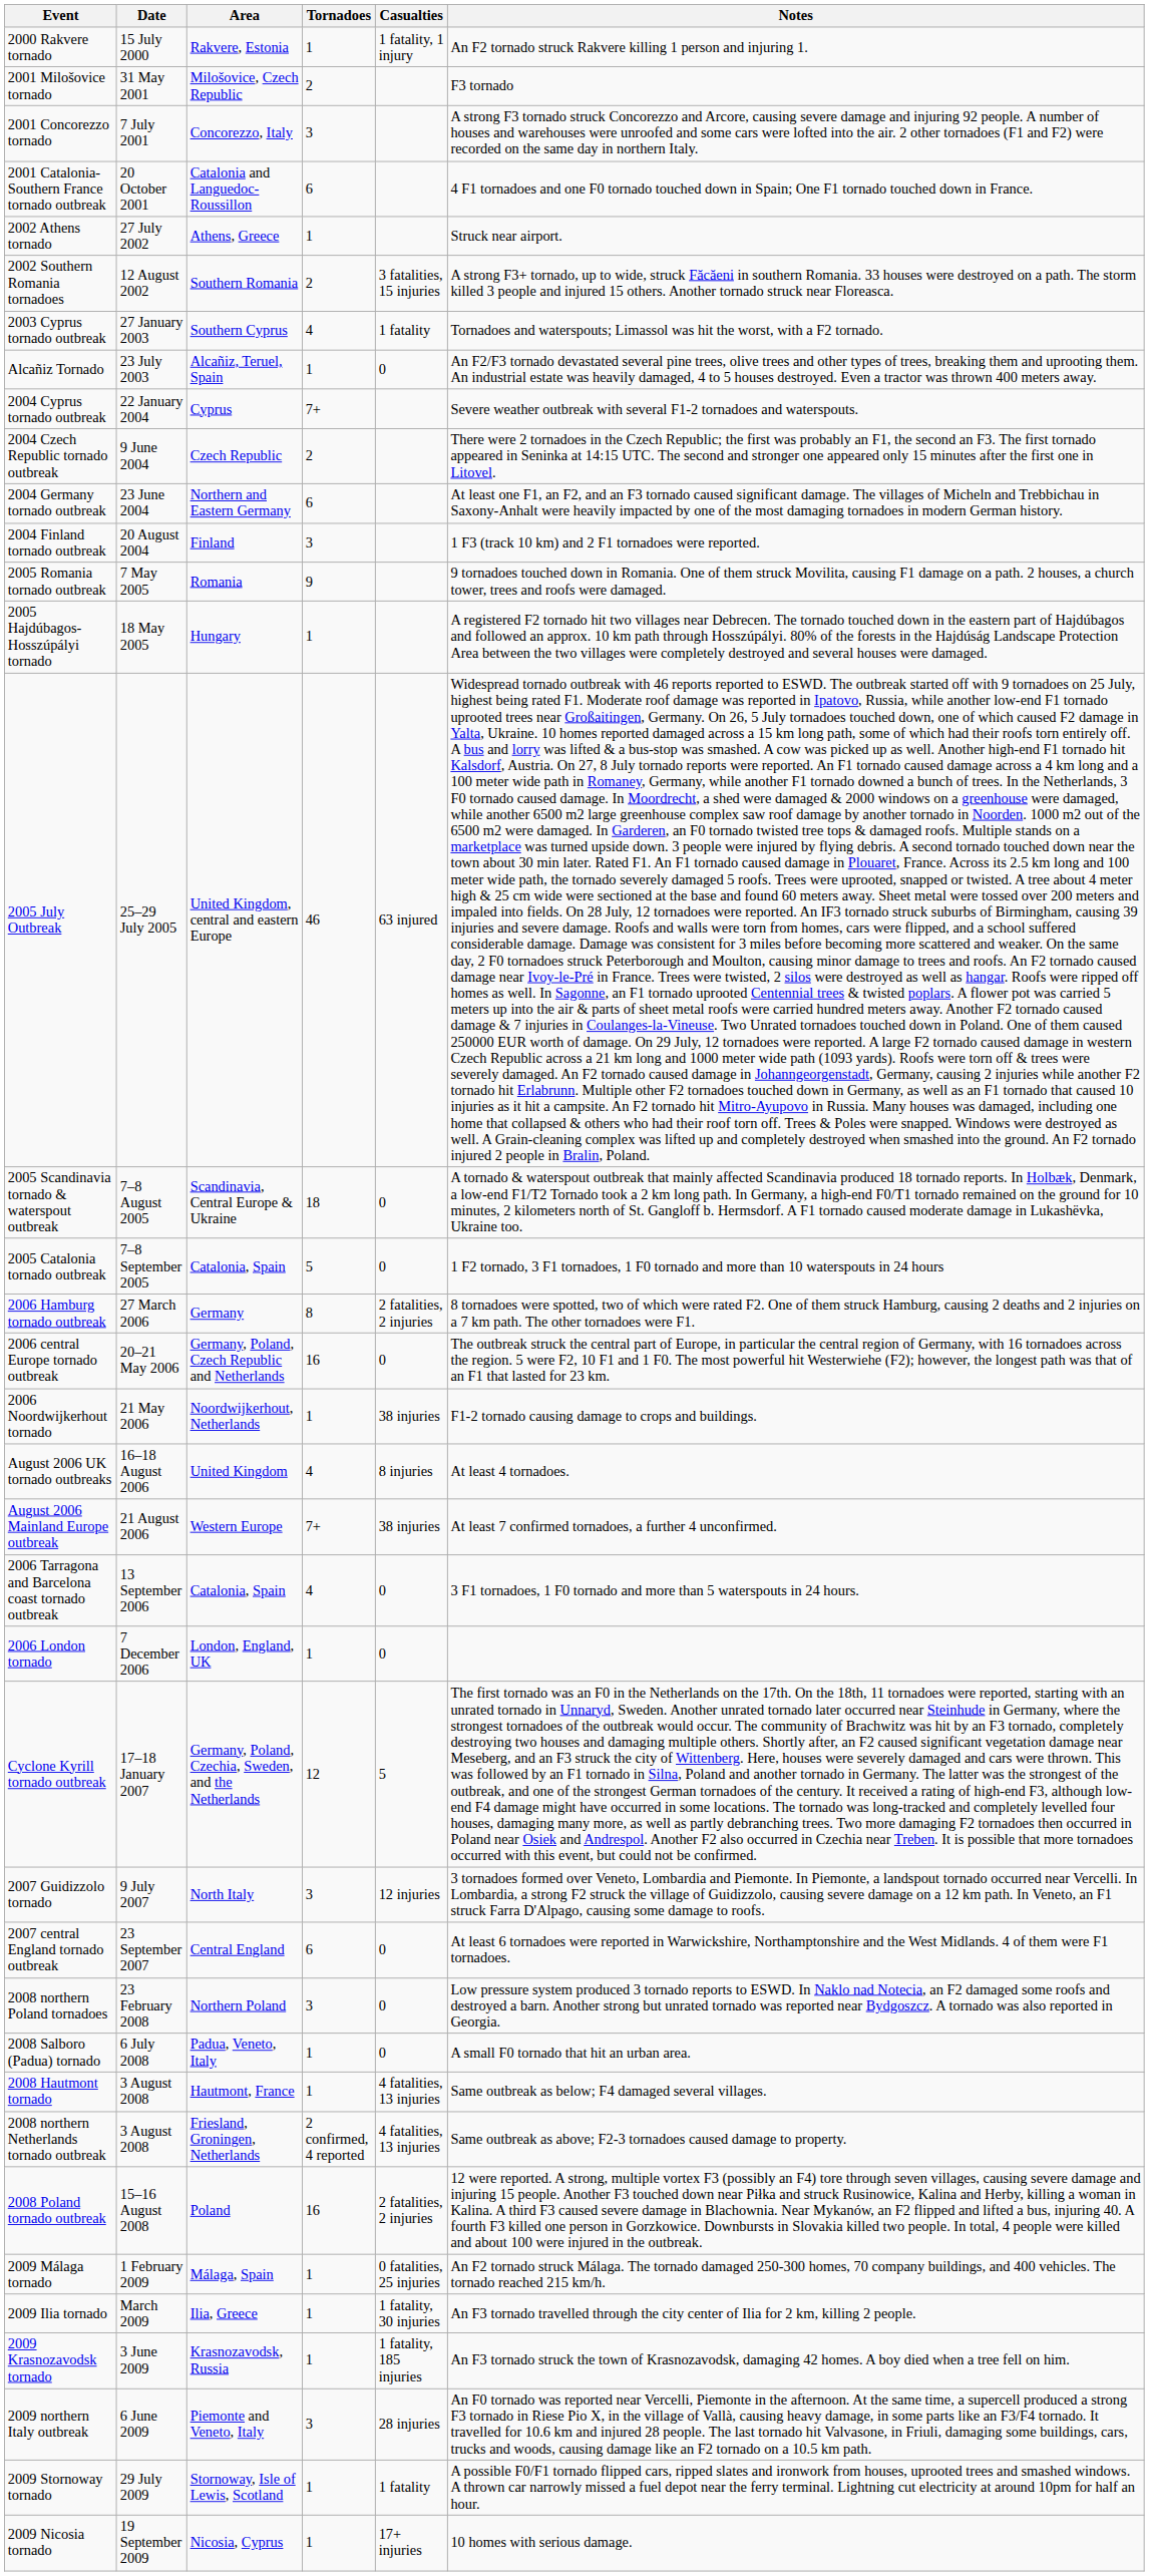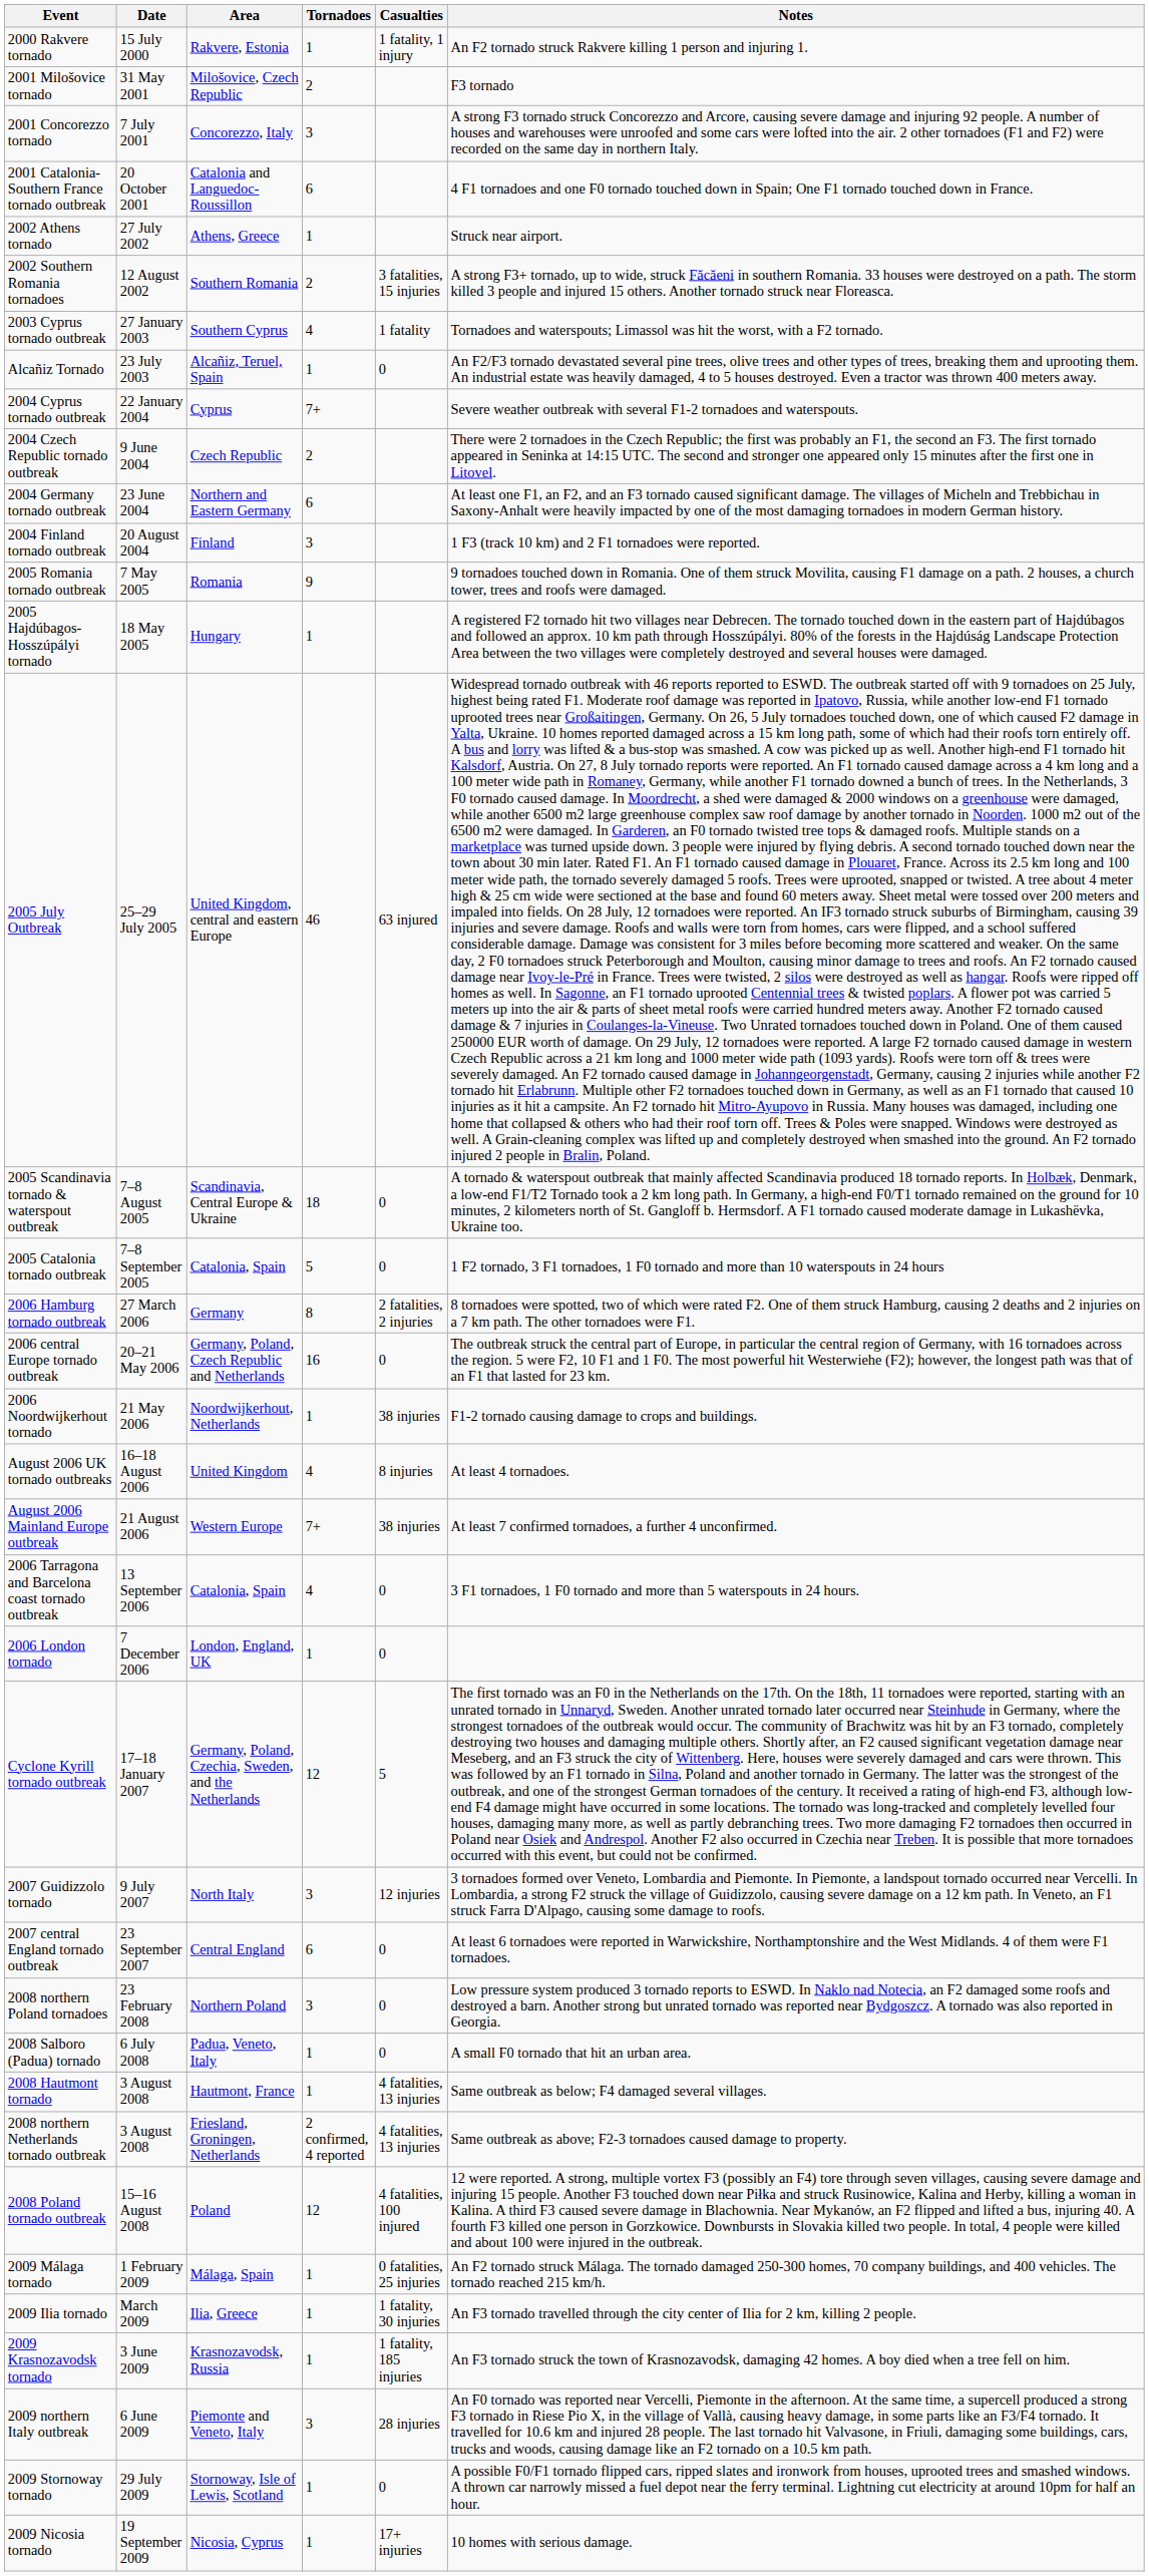2008 Poland tornado outbreak | Tornadoes: 16 -> 12
2008 Poland tornado outbreak | Casualties: 2 fatalities, 2 injuries -> 4 fatalities, 100 injured
2009 Stornoway tornado | Casualties: 1 fatality -> 0
